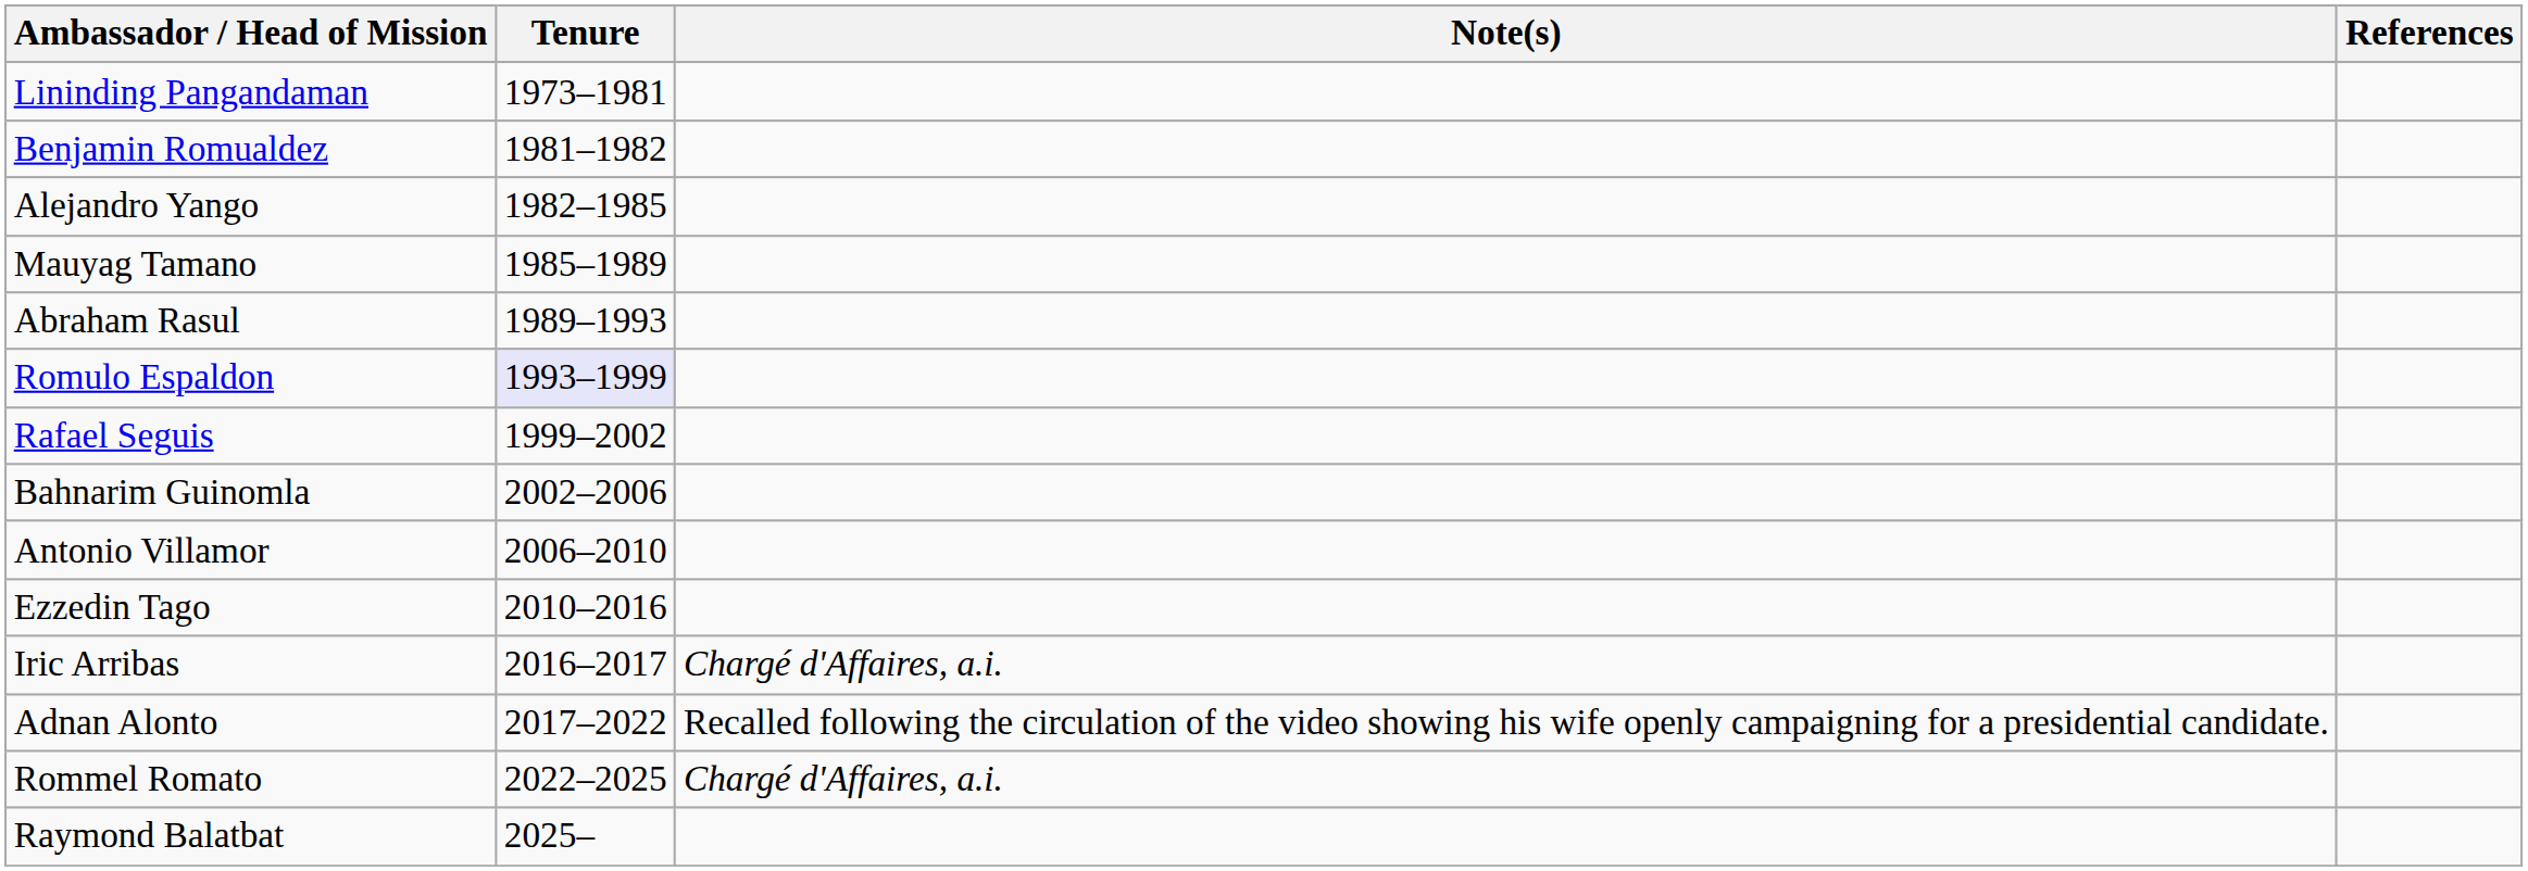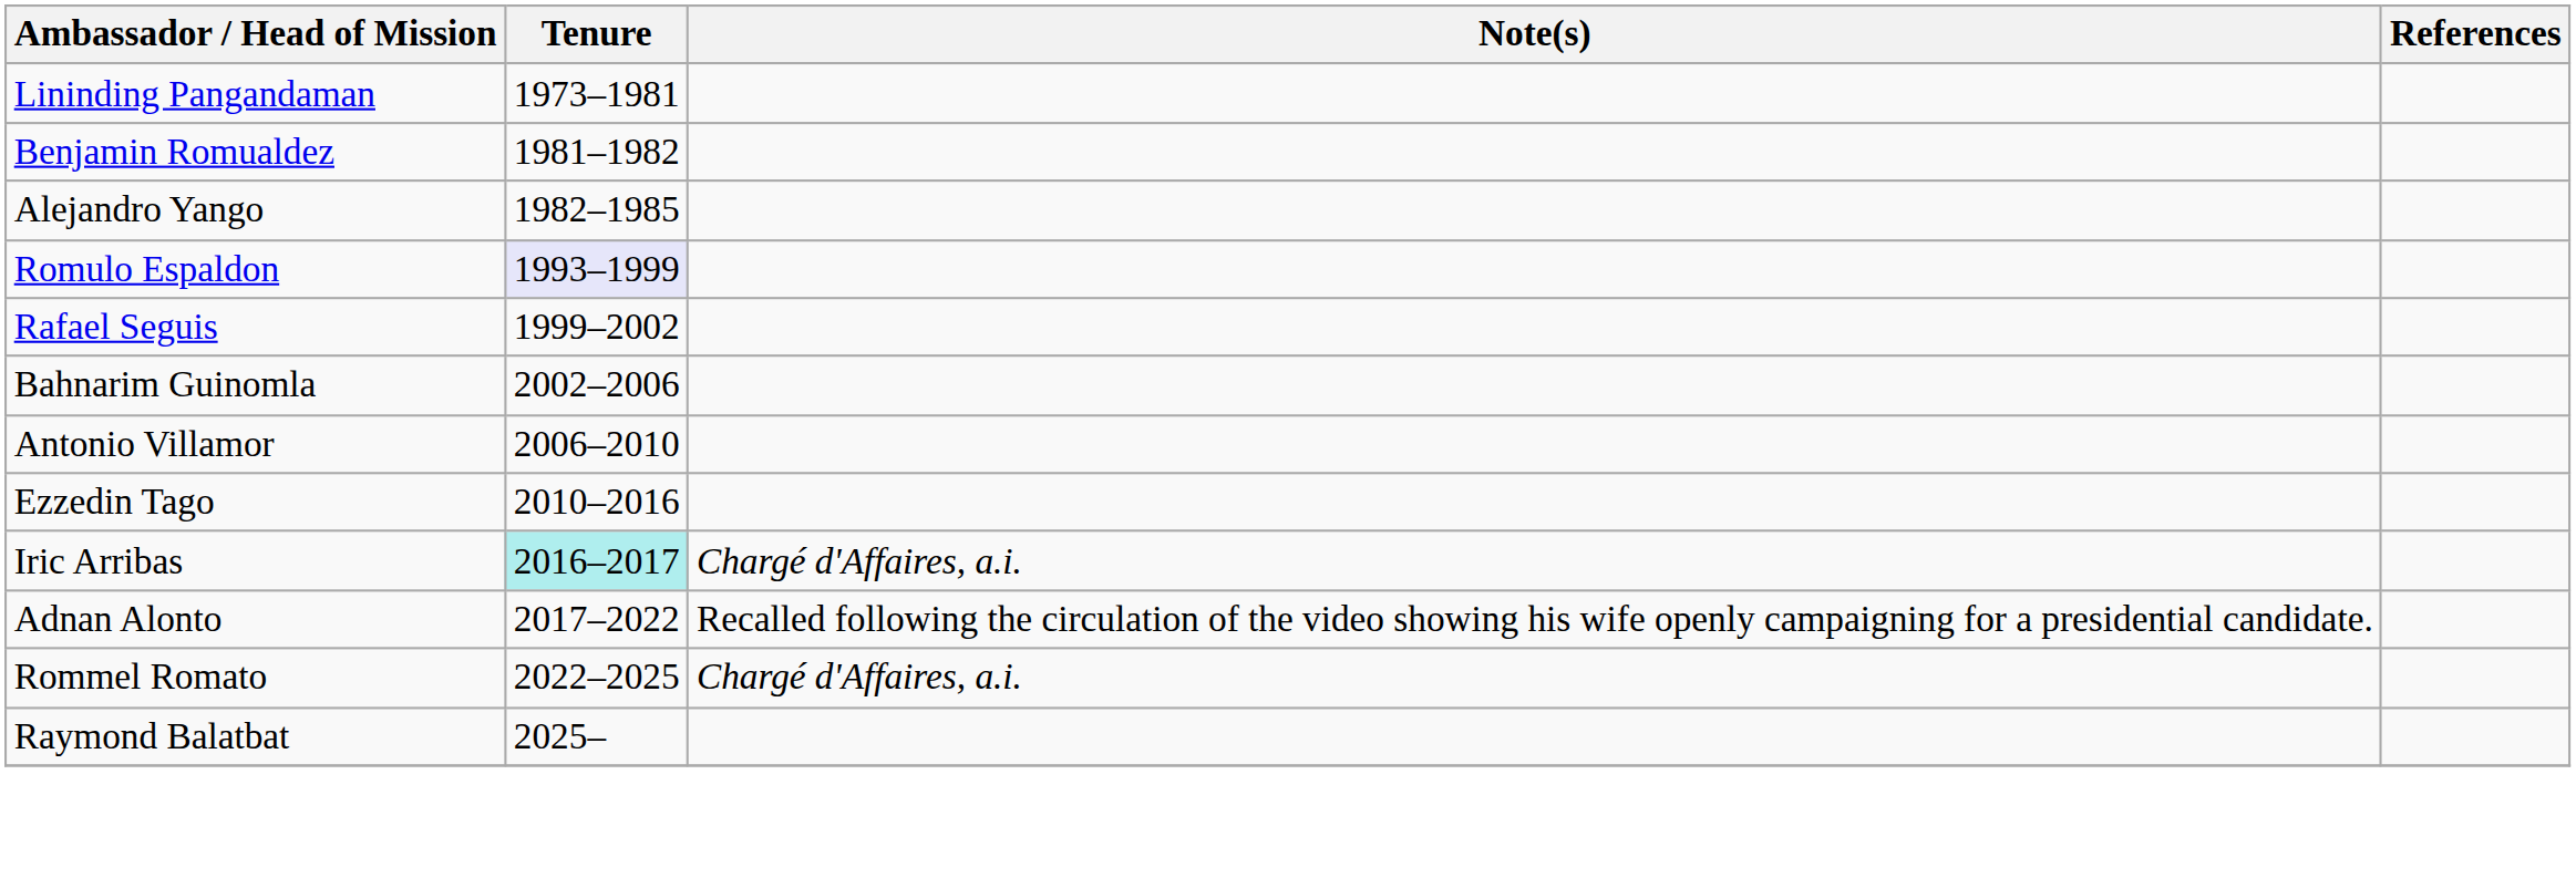- row: Mauyag Tamano | 1985–1989
- row: Abraham Rasul | 1989–1993
Iric Arribas | Tenure: no background -> paleturquoise background
